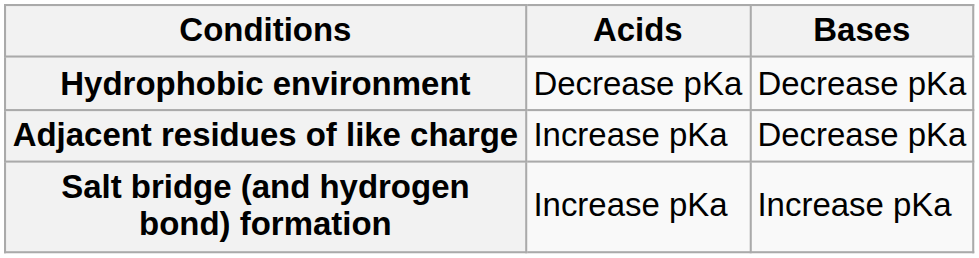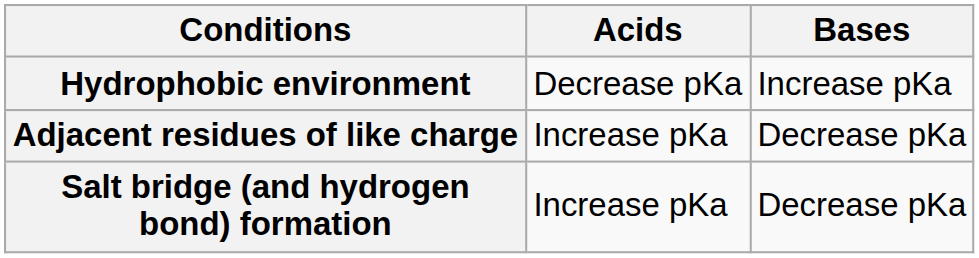Hydrophobic environment | Bases: Decrease pKa -> Increase pKa
Salt bridge (and hydrogen bond) formation | Bases: Increase pKa -> Decrease pKa
